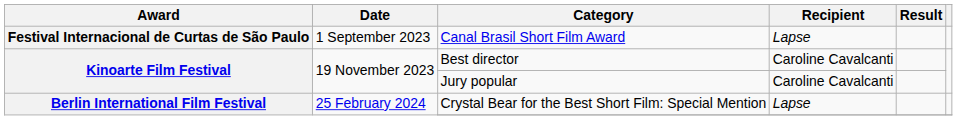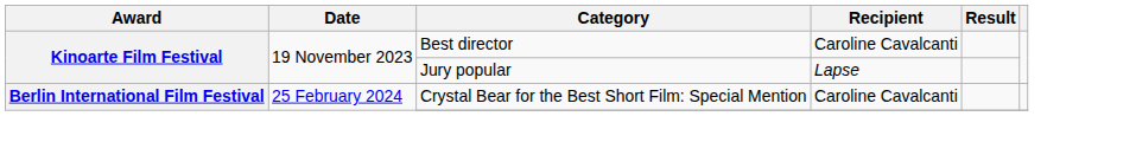- row: Festival Internacional de Curtas de São Paulo | 1 September 2023 | Canal Brasil Short Film Award | Lapse
Jury popular | Recipient: Caroline Cavalcanti -> Lapse
Crystal Bear for the Best Short Film: Special Mention | Recipient: Lapse -> Caroline Cavalcanti
